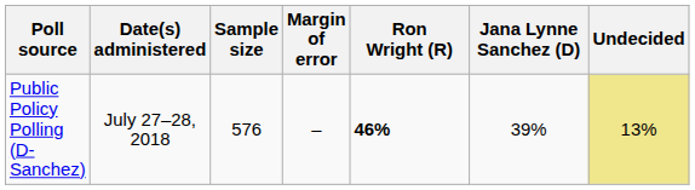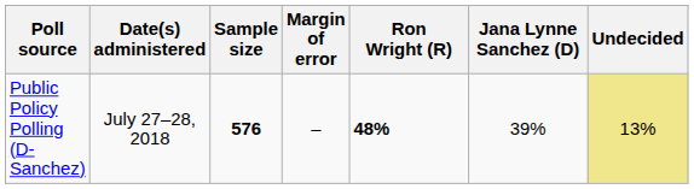Public Policy Polling (D-Sanchez) | Sample size: normal -> bold
Public Policy Polling (D-Sanchez) | Ron Wright (R): 46% -> 48%
